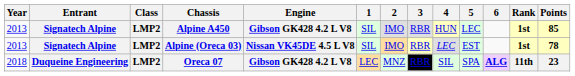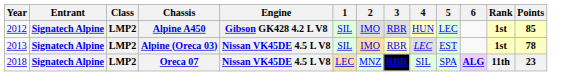Alpine A450 | Year: 2013 -> 2012
Oreca 07 | Entrant: Duqueine Engineering -> Signatech Alpine
Oreca 07 | Engine: Gibson GK428 4.2 L V8 -> Nissan VK45DE 4.5 L V8
Oreca 07 | 3: normal -> bold
